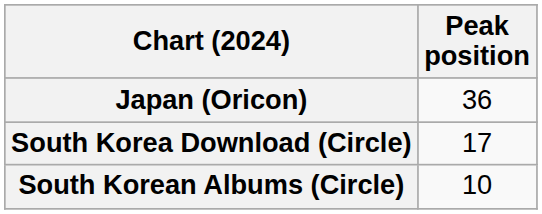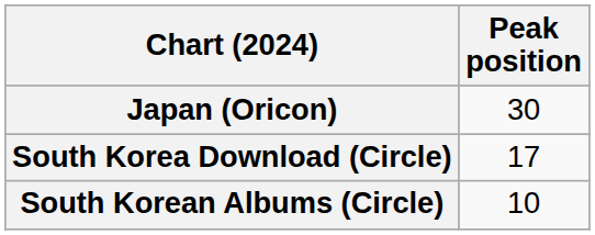Japan (Oricon) | Peak position: 36 -> 30
